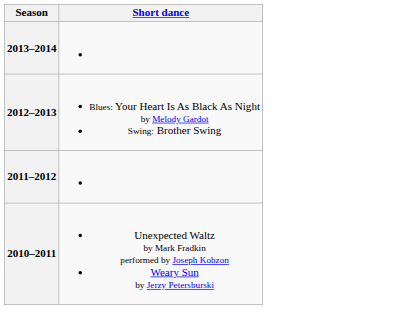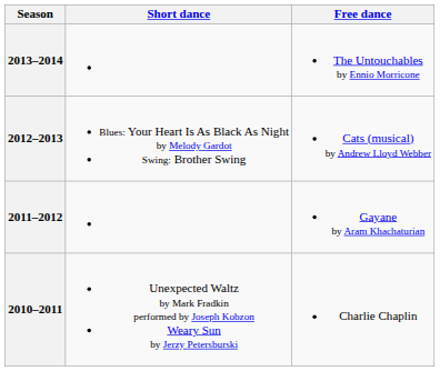+ column: Free dance | The Untouchables by Ennio Morricone | Cats (musical) by Andrew Lloyd Webber | Gayane by Aram Khachaturian | Charlie Chaplin
